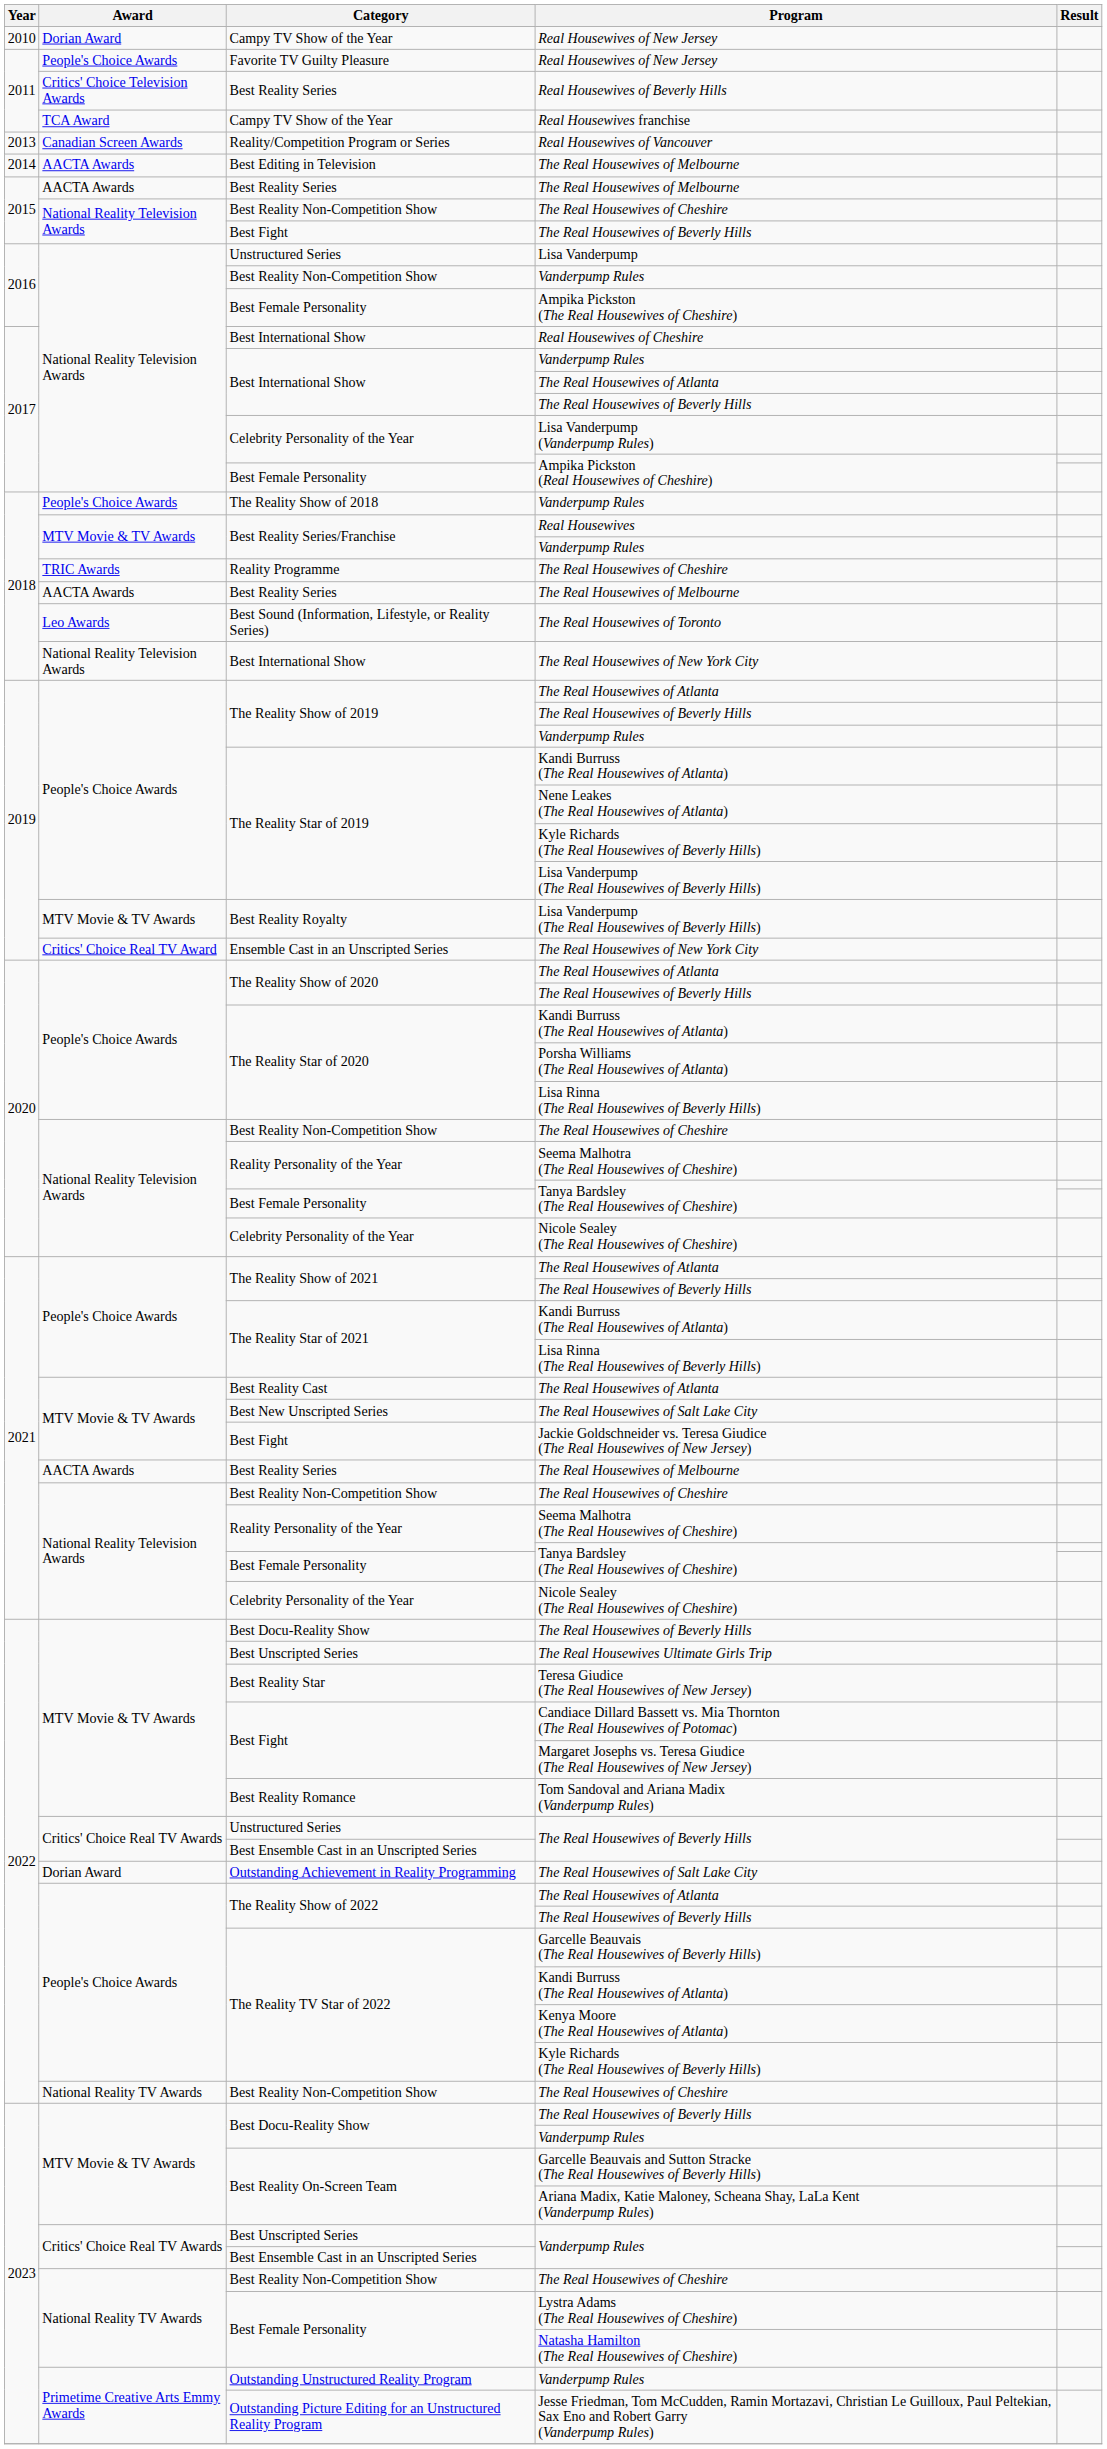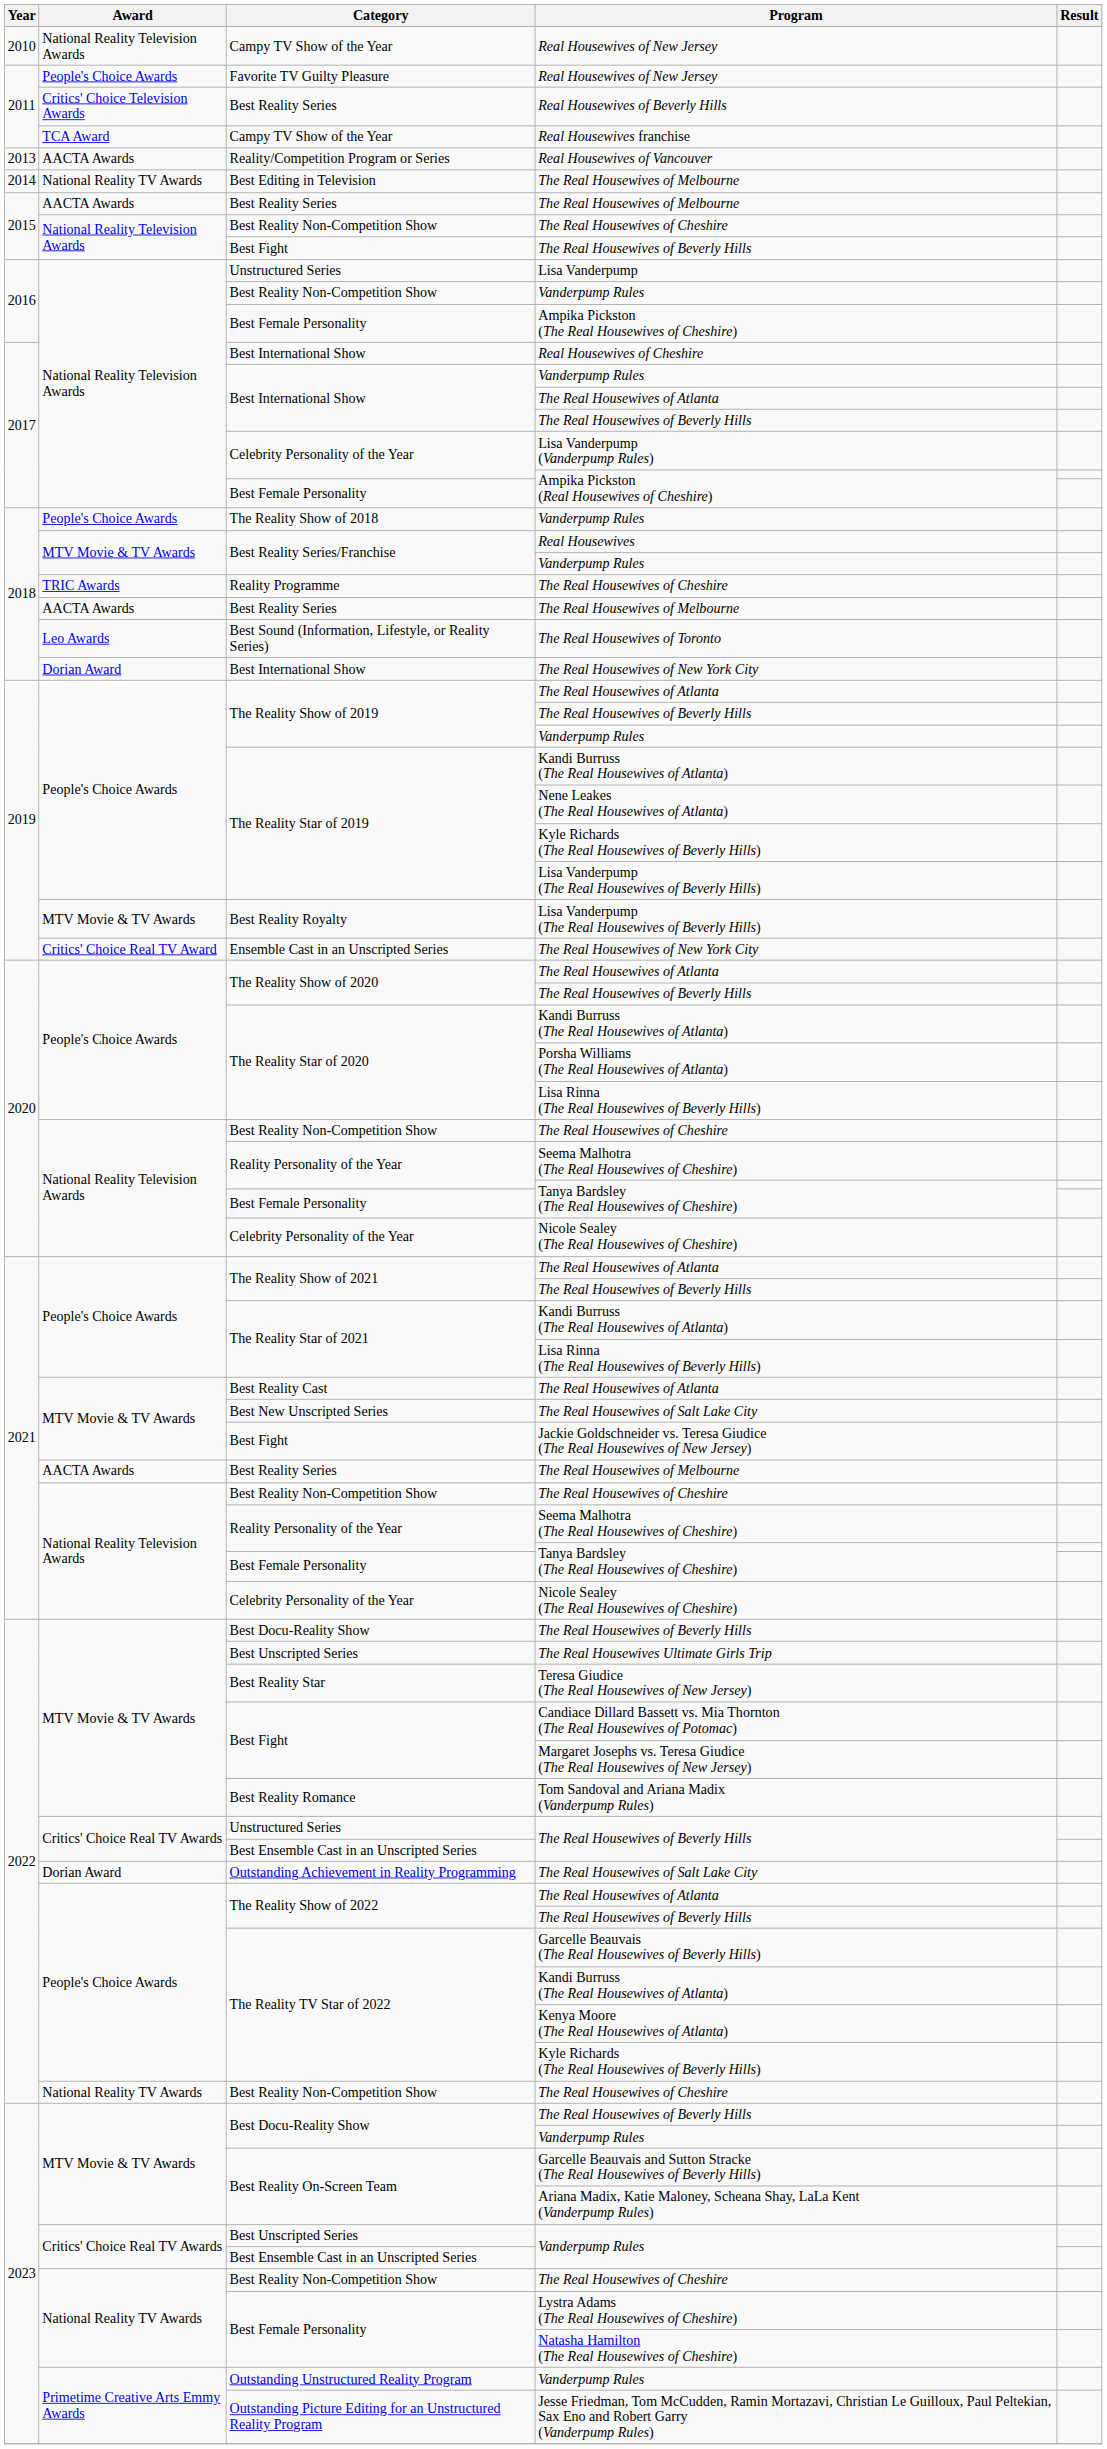2010 / Real Housewives of New Jersey | Award: Dorian Award -> National Reality Television Awards
Real Housewives of Vancouver | Award: Canadian Screen Awards -> AACTA Awards
2014 / The Real Housewives of Melbourne | Award: AACTA Awards -> National Reality TV Awards
2018 / The Real Housewives of New York City | Award: National Reality Television Awards -> Dorian Award
